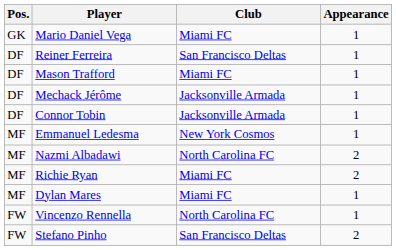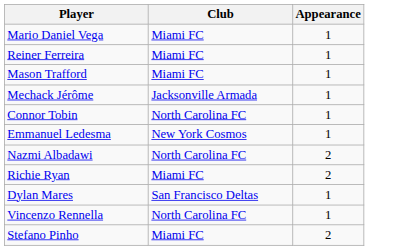- column: Pos. | GK | DF | DF | DF | DF | MF | MF | MF | MF | FW | FW
Reiner Ferreira | Club: San Francisco Deltas -> Miami FC
Connor Tobin | Club: Jacksonville Armada -> North Carolina FC
Dylan Mares | Club: Miami FC -> San Francisco Deltas
Stefano Pinho | Club: San Francisco Deltas -> Miami FC
